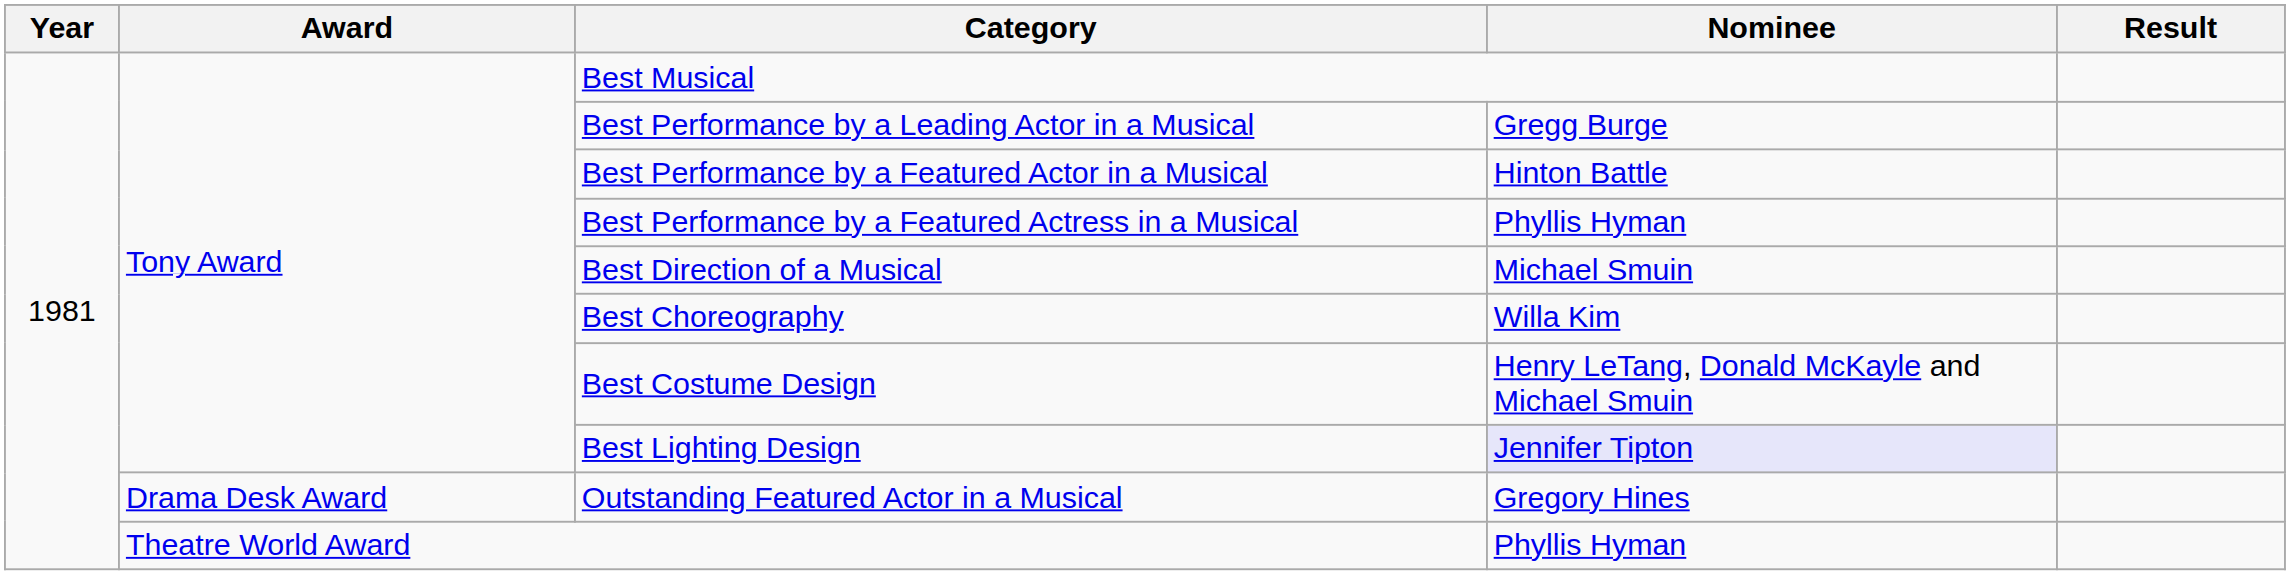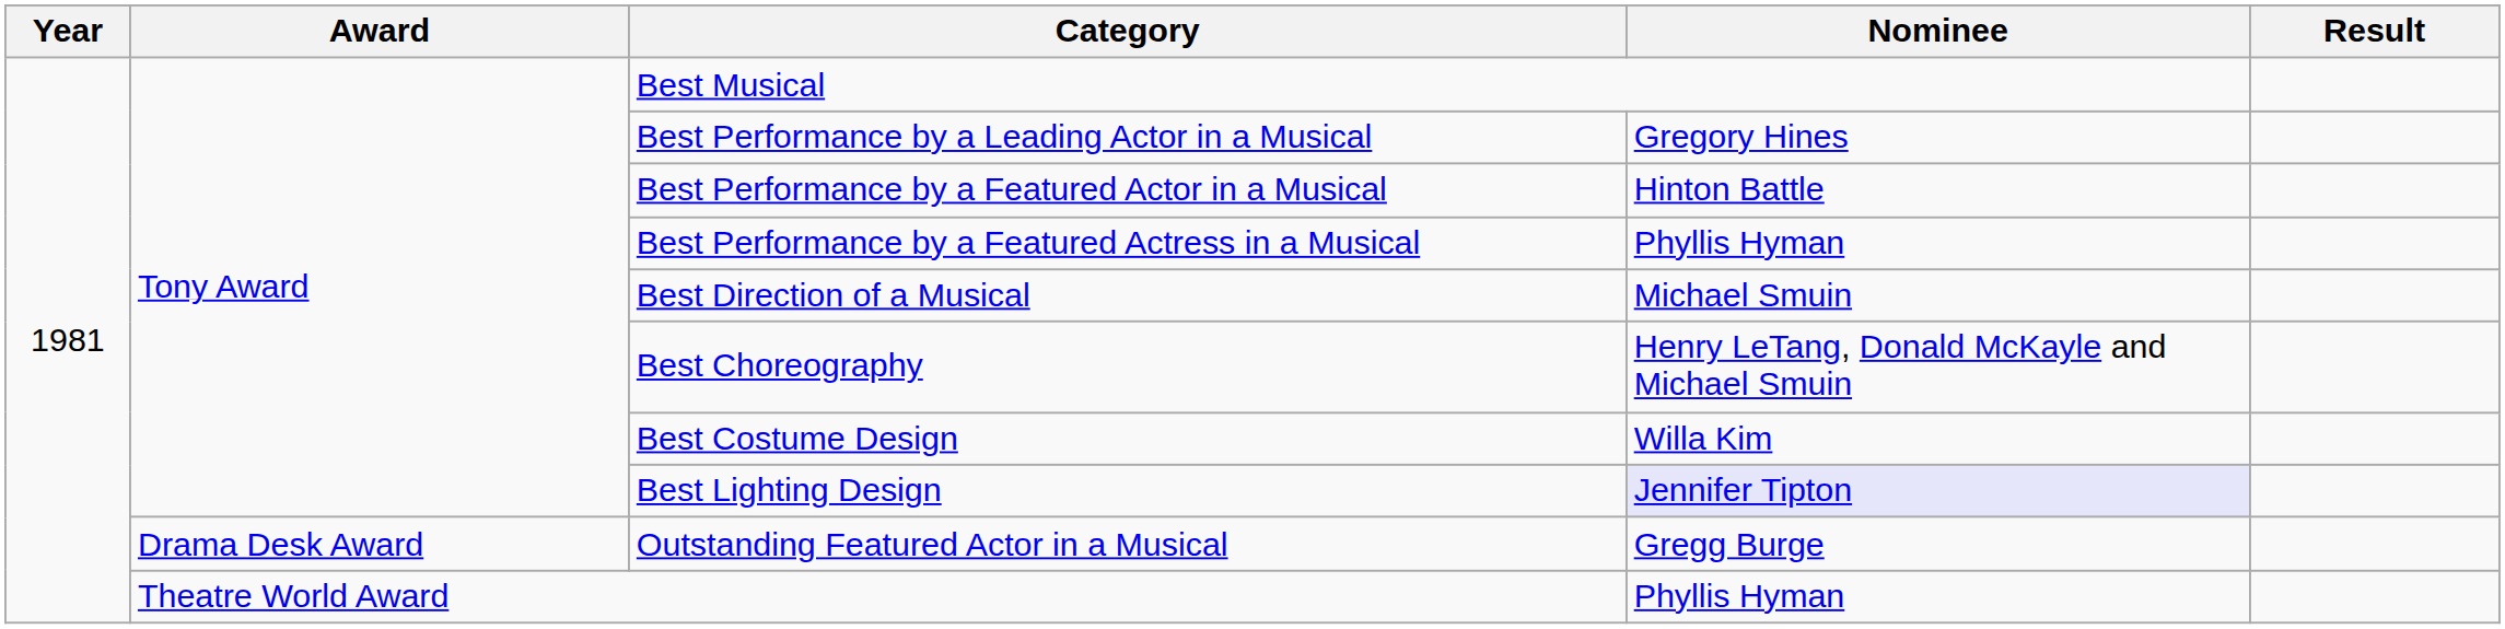Best Performance by a Leading Actor in a Musical | Nominee: Gregg Burge -> Gregory Hines
Best Choreography | Nominee: Willa Kim -> Henry LeTang, Donald McKayle and Michael Smuin
Best Costume Design | Nominee: Henry LeTang, Donald McKayle and Michael Smuin -> Willa Kim
Outstanding Featured Actor in a Musical | Nominee: Gregory Hines -> Gregg Burge
